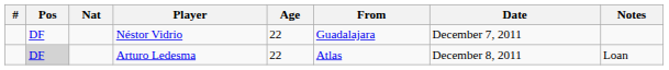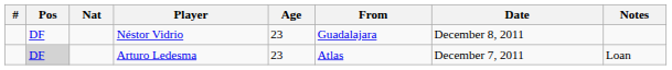Néstor Vidrio | Age: 22 -> 23
Néstor Vidrio | Date: December 7, 2011 -> December 8, 2011
Arturo Ledesma | Age: 22 -> 23
Arturo Ledesma | Date: December 8, 2011 -> December 7, 2011
